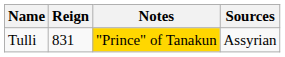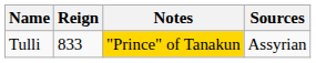Tulli | Reign: 831 -> 833
